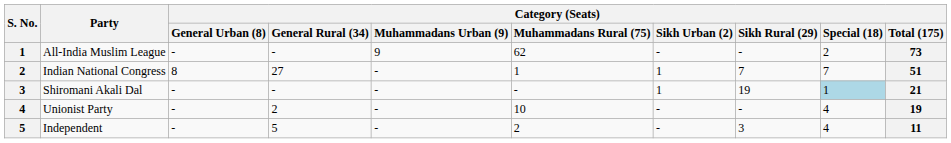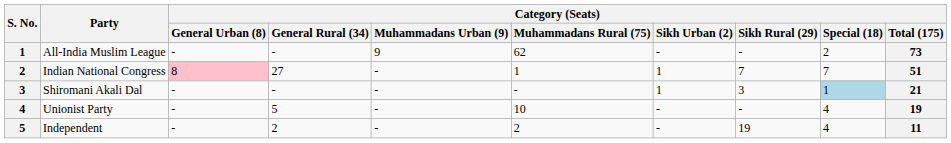Indian National Congress | Category (Seats) / General Urban (8): no background -> pink background
Shiromani Akali Dal | Category (Seats) / Sikh Rural (29): 19 -> 3
Unionist Party | Category (Seats) / General Rural (34): 2 -> 5
Independent | Category (Seats) / General Rural (34): 5 -> 2
Independent | Category (Seats) / Sikh Rural (29): 3 -> 19
